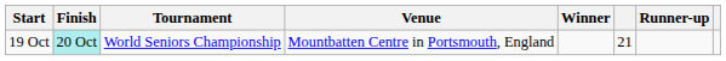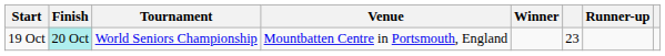19 Oct | column 6: 21 -> 23
